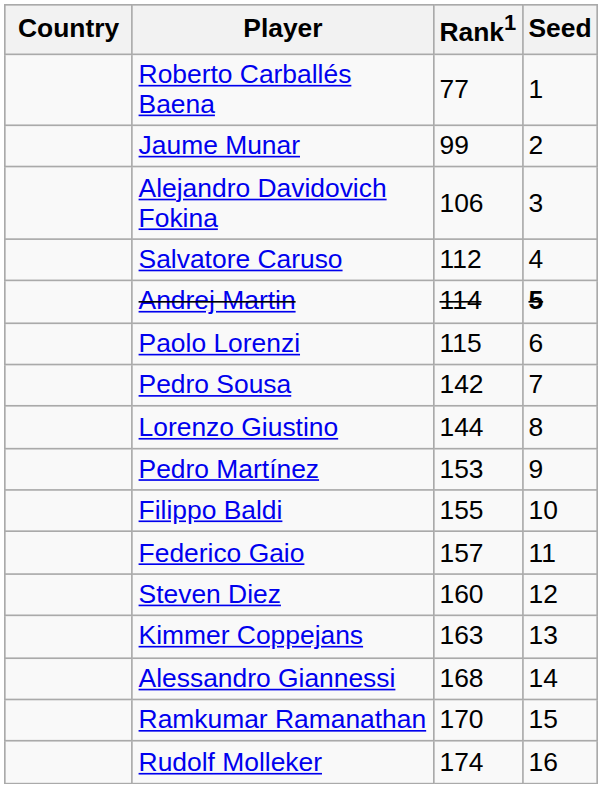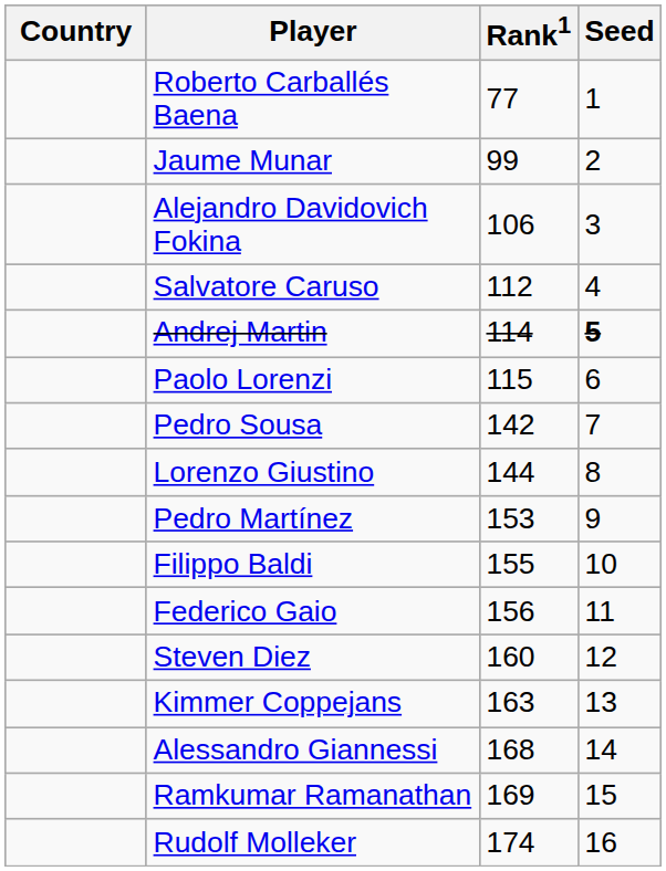Federico Gaio | Rank1: 157 -> 156
Ramkumar Ramanathan | Rank1: 170 -> 169
